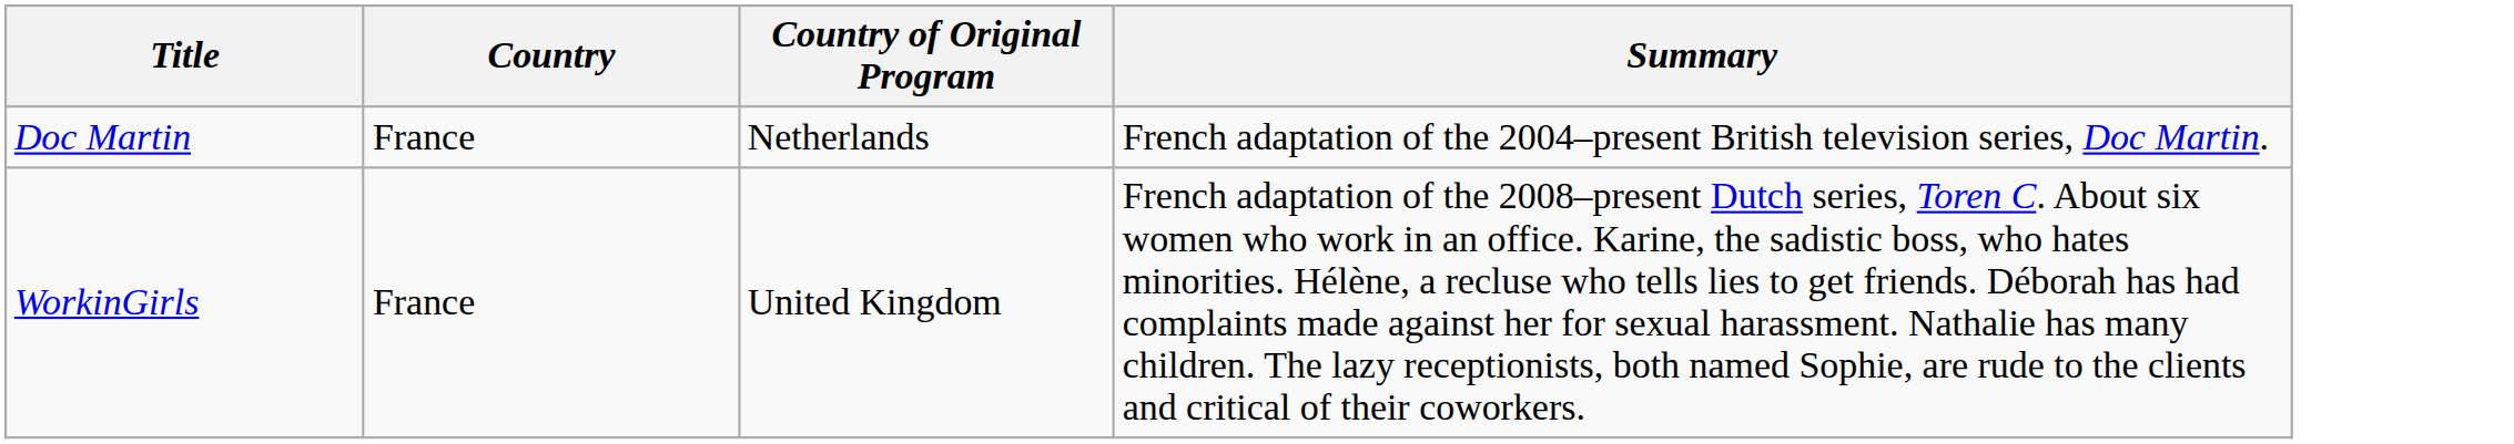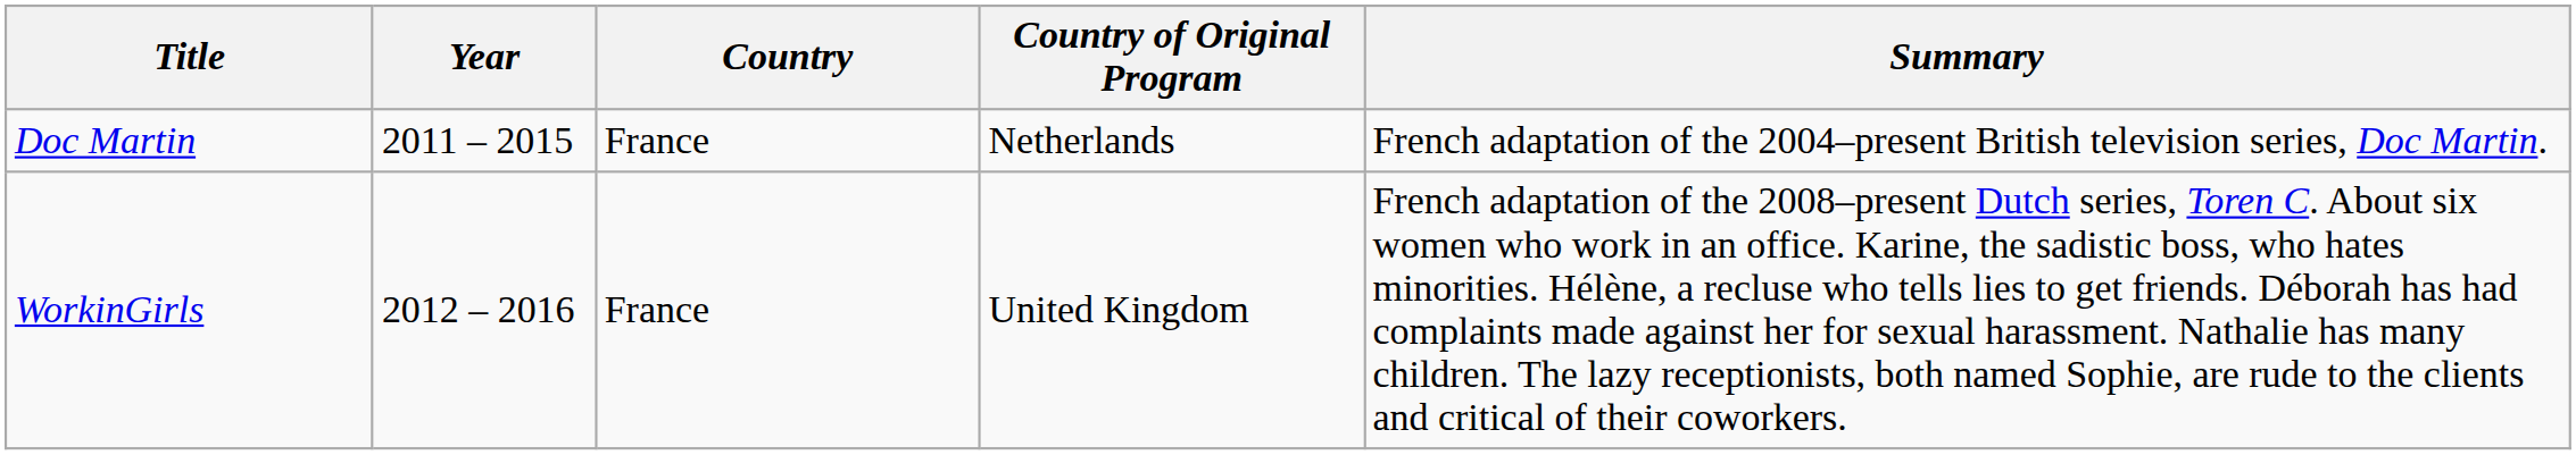+ column: Year | 2011 – 2015 | 2012 – 2016
